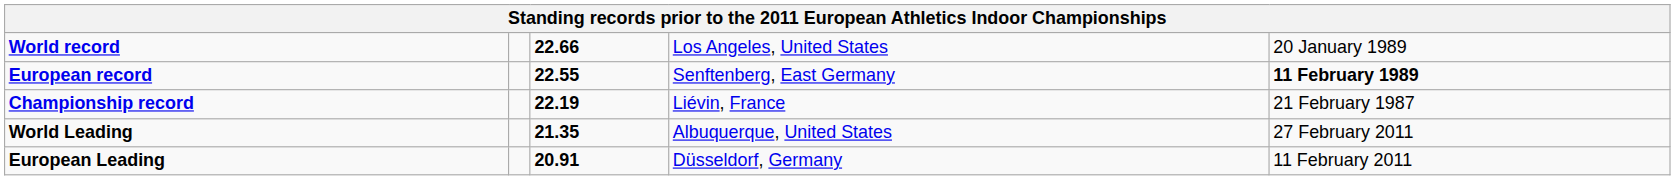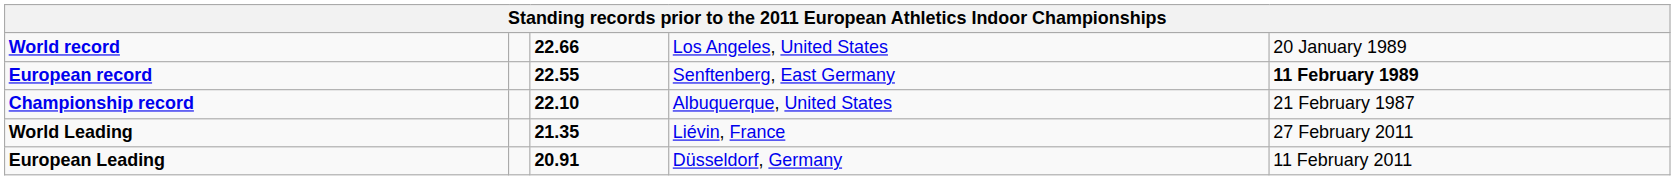Championship record | column 3: 22.19 -> 22.10
Championship record | column 4: Liévin, France -> Albuquerque, United States
World Leading | column 4: Albuquerque, United States -> Liévin, France
